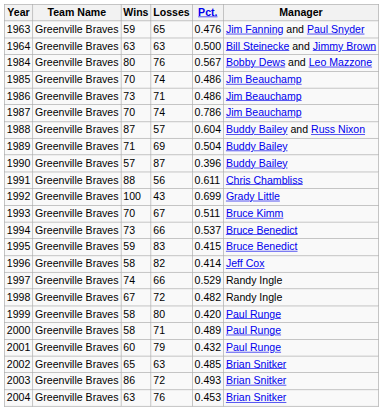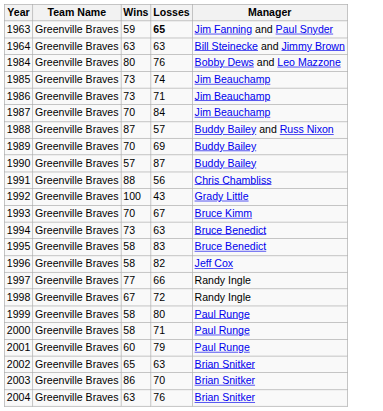- column: Pct. | 0.476 | 0.500 | 0.567 | 0.486 | 0.486 | 0.786 | 0.604 | 0.504 | 0.396 | 0.611 | 0.699 | 0.511 | 0.537 | 0.415 | 0.414 | 0.529 | 0.482 | 0.420 | 0.489 | 0.432 | 0.485 | 0.493 | 0.453
1963 | Losses: normal -> bold
1985 | Wins: 70 -> 73
1987 | Losses: 74 -> 84
1989 | Wins: 71 -> 70
1994 | Losses: 66 -> 63
1995 | Wins: 59 -> 58
1997 | Wins: 74 -> 77
2003 | Losses: 72 -> 70
